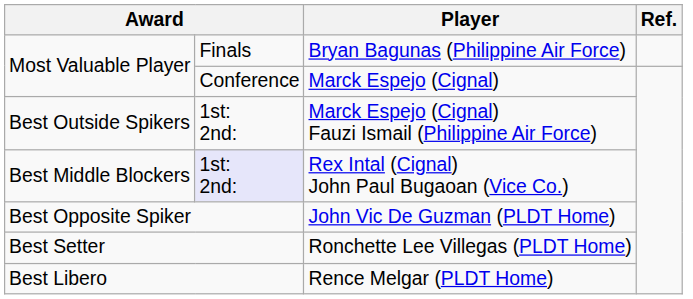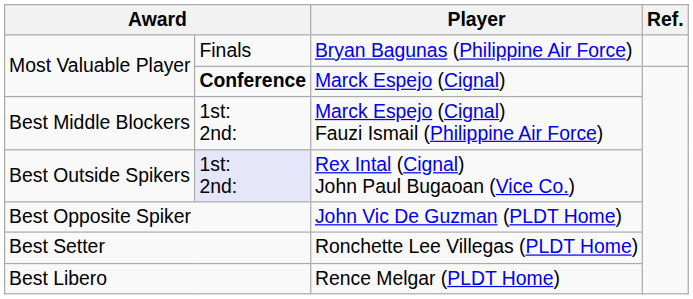Marck Espejo (Cignal) | column 2: normal -> bold
Marck Espejo (Cignal) Fauzi Ismail (Philippine Air Force) | column 1: Best Outside Spikers -> Best Middle Blockers
Rex Intal (Cignal) John Paul Bugaoan (Vice Co.) | column 1: Best Middle Blockers -> Best Outside Spikers
